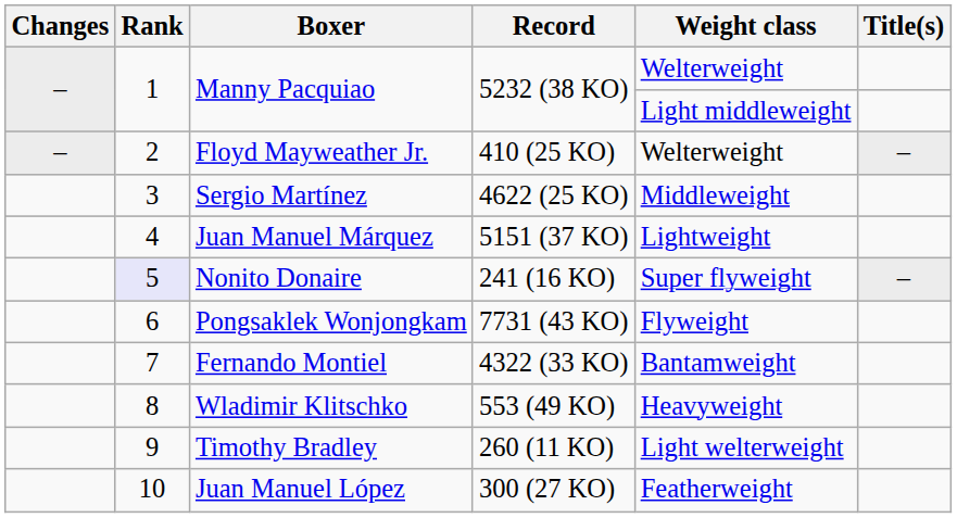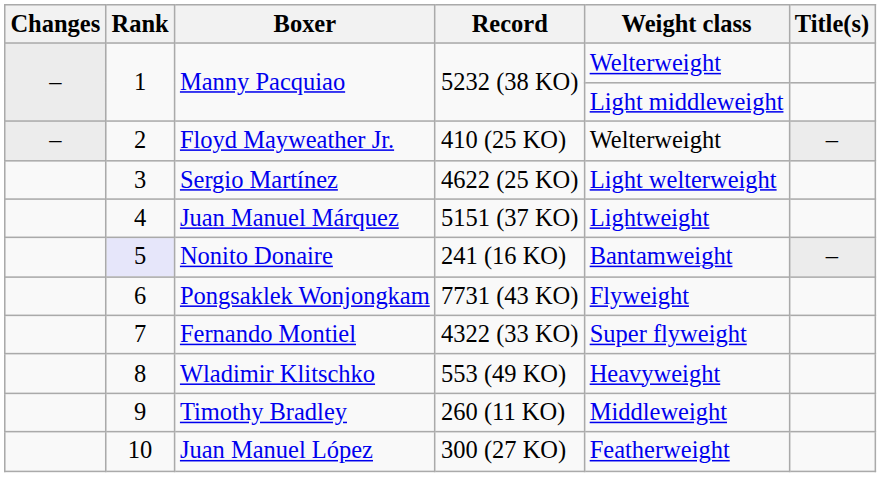Sergio Martínez | Weight class: Middleweight -> Light welterweight
Nonito Donaire | Weight class: Super flyweight -> Bantamweight
Fernando Montiel | Weight class: Bantamweight -> Super flyweight
Timothy Bradley | Weight class: Light welterweight -> Middleweight
